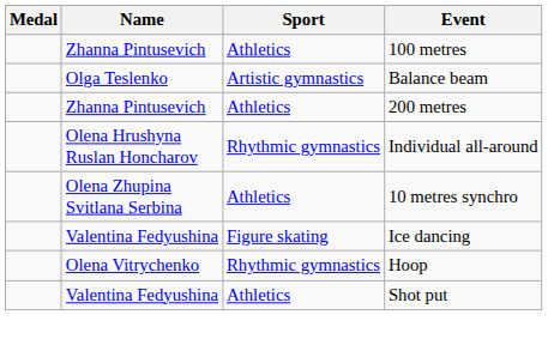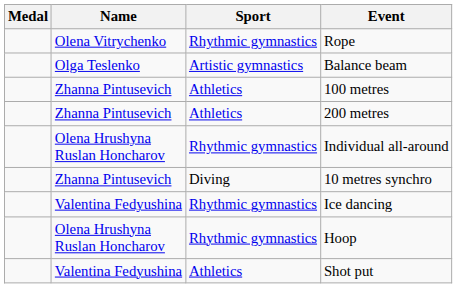+ row: Olena Vitrychenko | Rhythmic gymnastics | Rope
rows swapped: Balance beam <-> 100 metres
10 metres synchro | Name: Olena Zhupina Svitlana Serbina -> Zhanna Pintusevich
10 metres synchro | Sport: Athletics -> Diving
Ice dancing | Sport: Figure skating -> Rhythmic gymnastics
Hoop | Name: Olena Vitrychenko -> Olena Hrushyna Ruslan Honcharov
